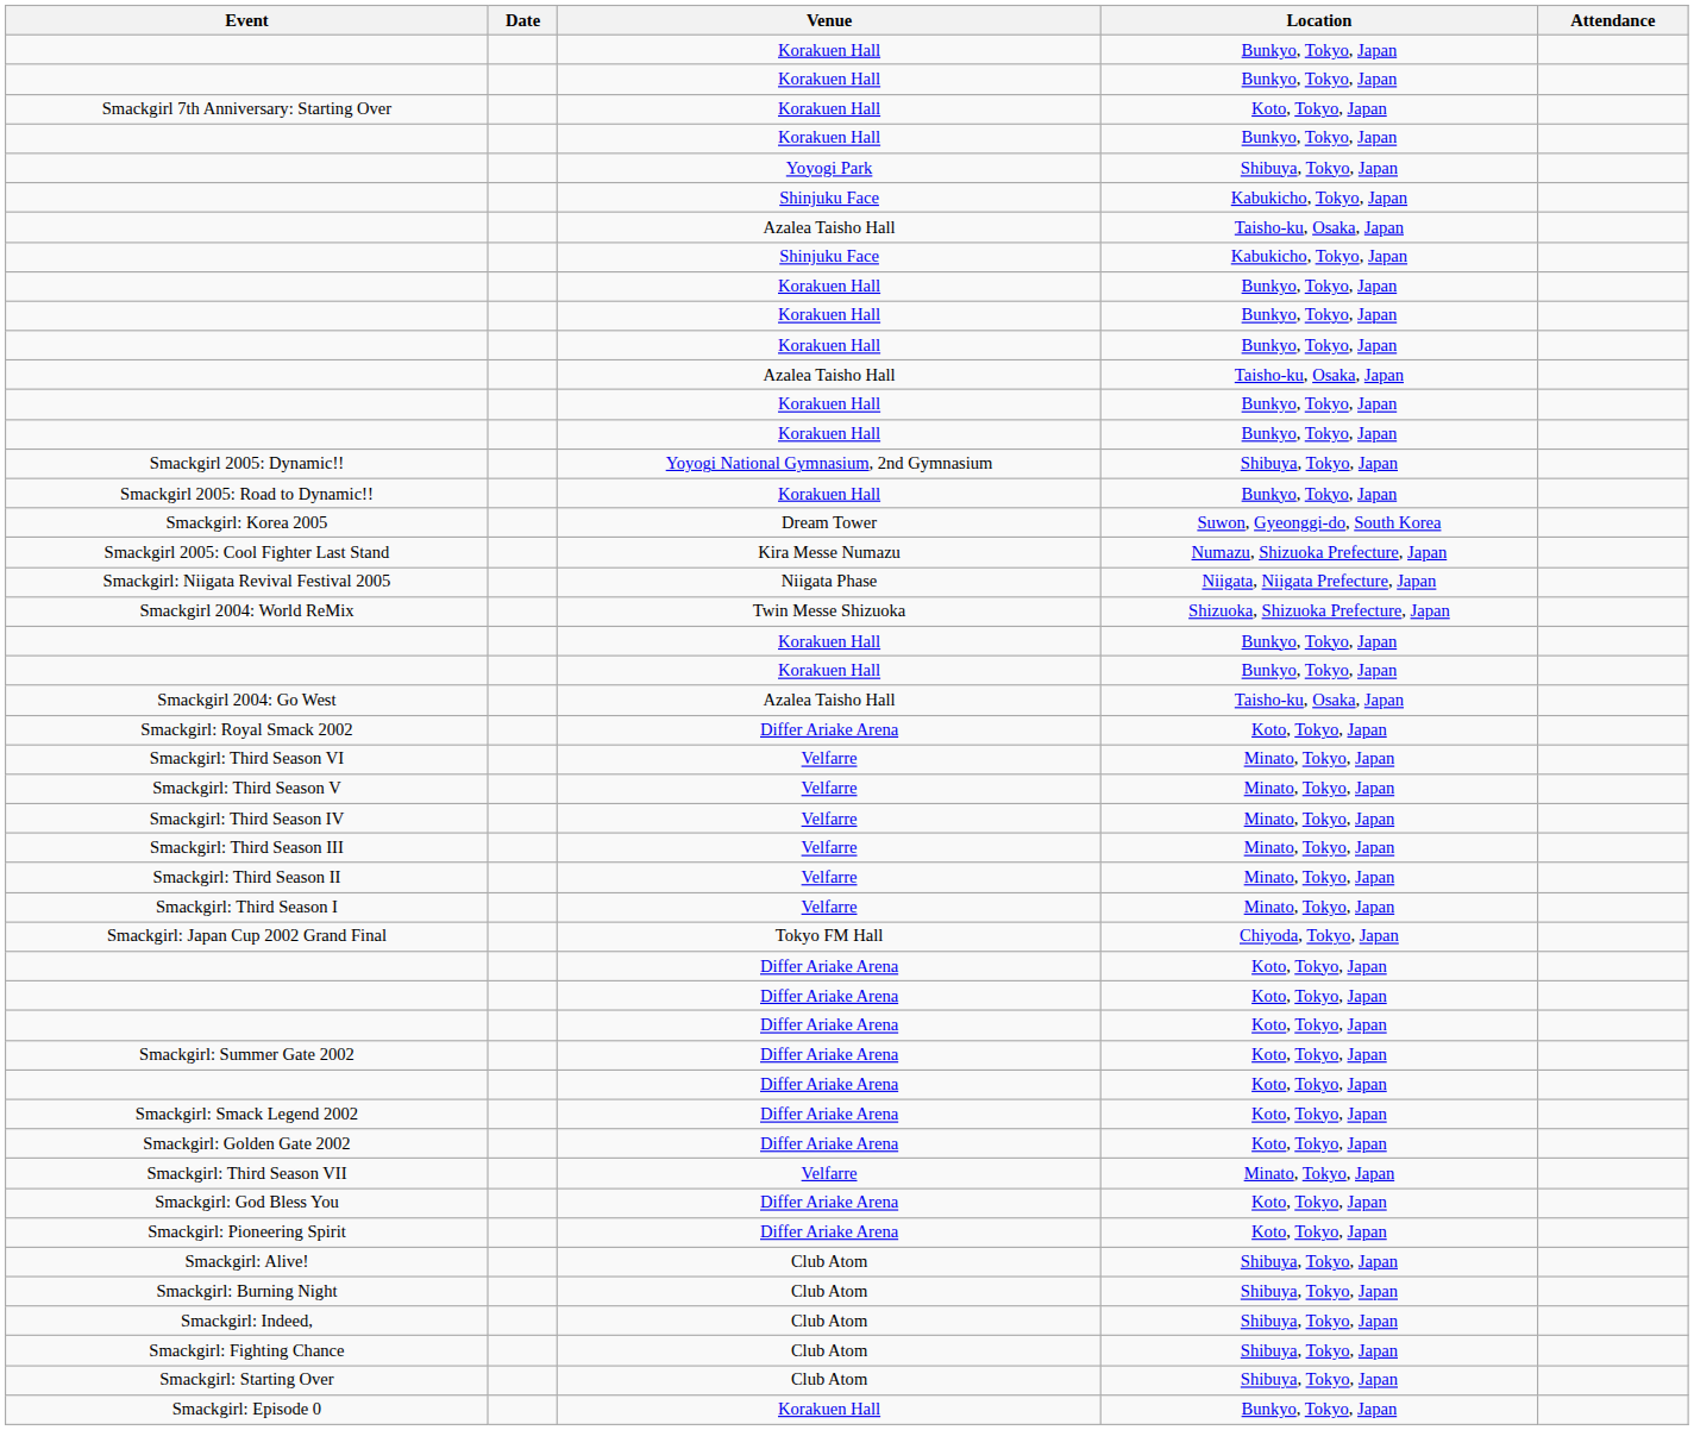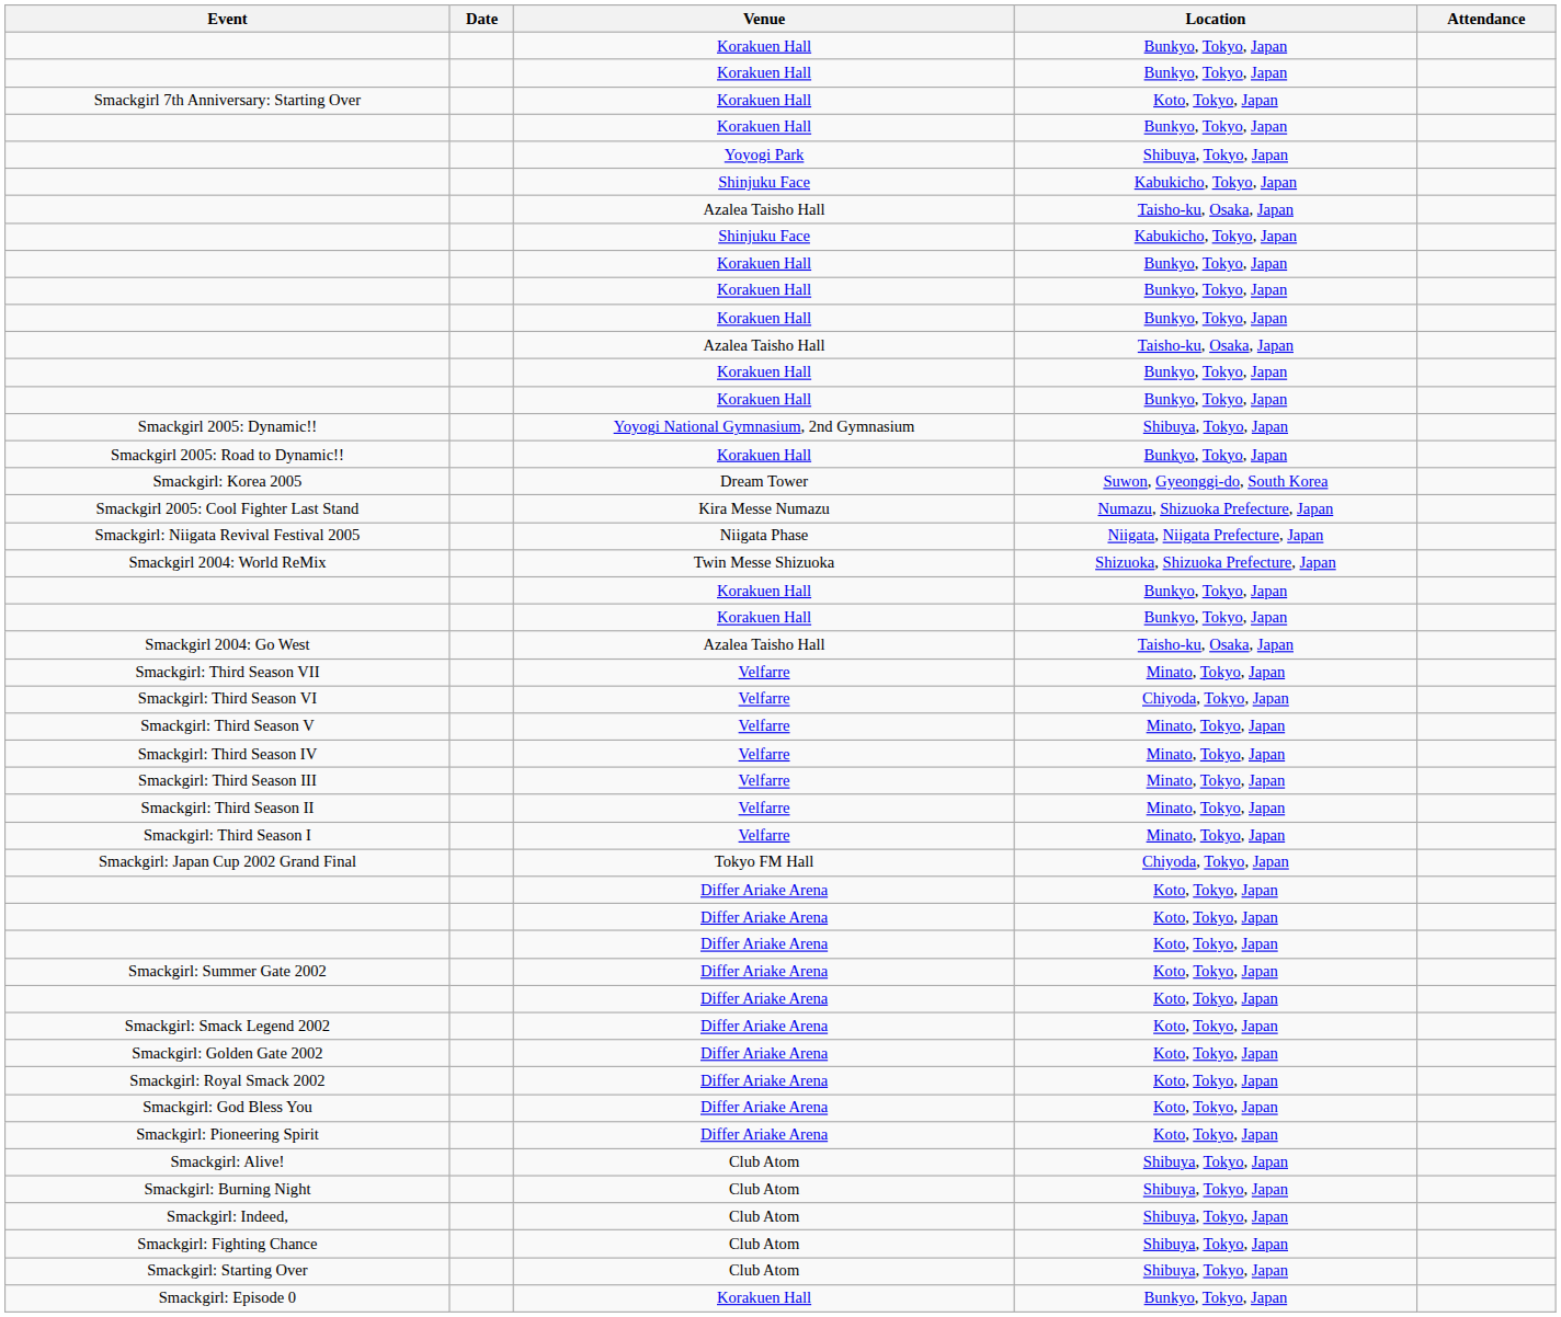rows swapped: Smackgirl: Third Season VII <-> Smackgirl: Royal Smack 2002
Smackgirl: Third Season VI | Location: Minato, Tokyo, Japan -> Chiyoda, Tokyo, Japan
